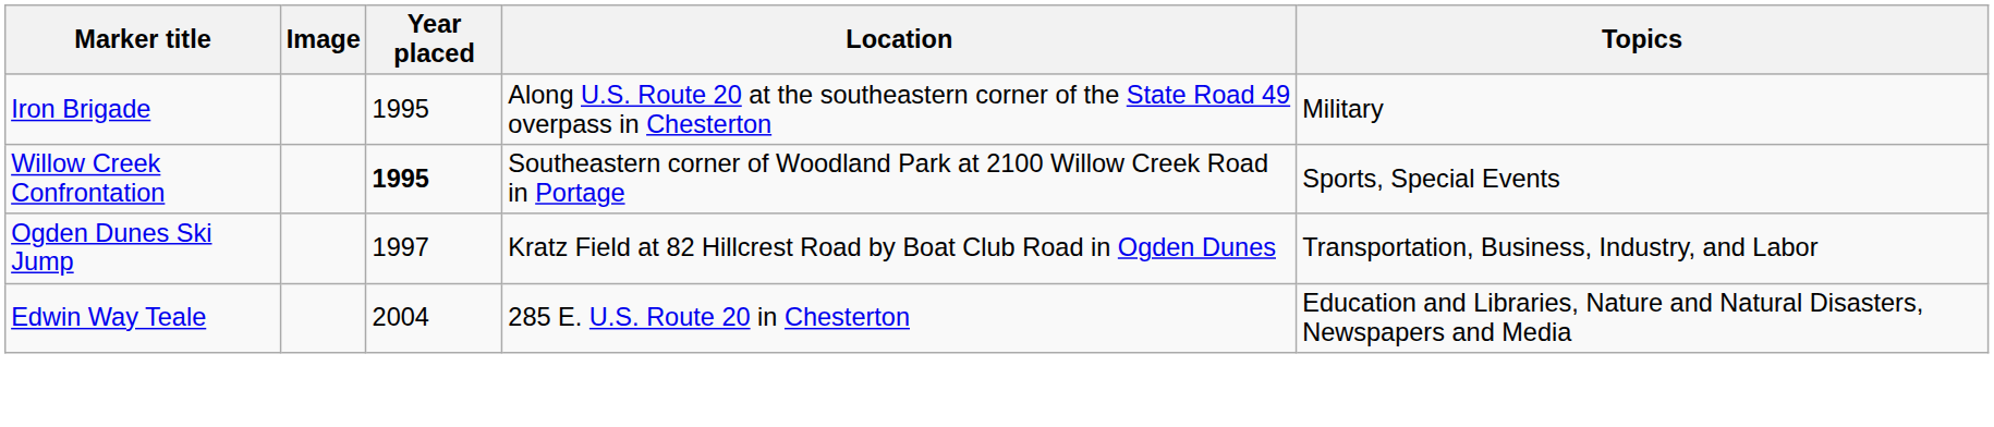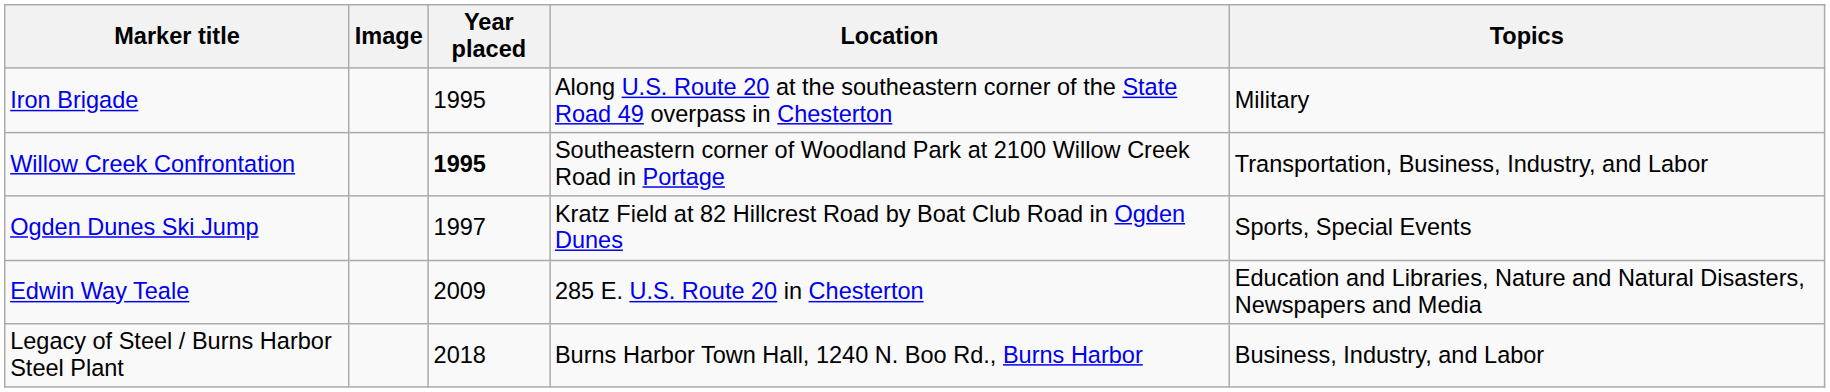Willow Creek Confrontation | Topics: Sports, Special Events -> Transportation, Business, Industry, and Labor
Ogden Dunes Ski Jump | Topics: Transportation, Business, Industry, and Labor -> Sports, Special Events
Edwin Way Teale | Year placed: 2004 -> 2009
+ row: Legacy of Steel / Burns Harbor Steel Plant | 2018 | Burns Harbor Town Hall, 1240 N. Boo Rd., Burns Harbor | Business, Industry, and Labor
